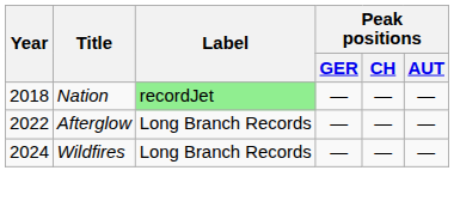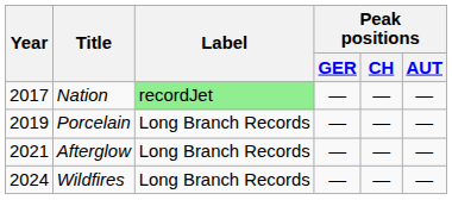Nation | Year: 2018 -> 2017
+ row: 2019 | Porcelain | Long Branch Records | — | — | —
Afterglow | Year: 2022 -> 2021
